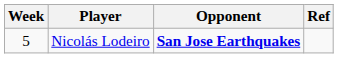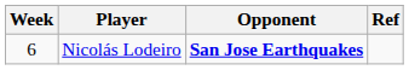Nicolás Lodeiro | Week: 5 -> 6
